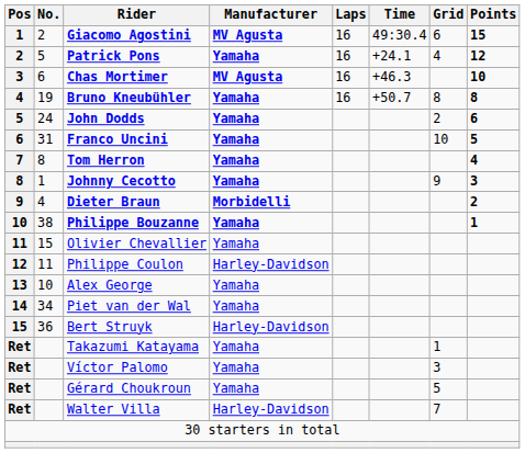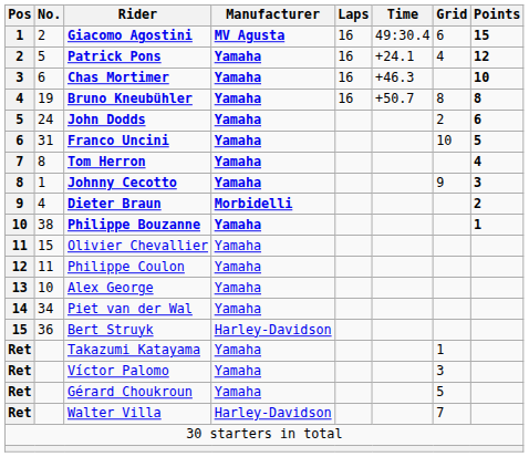Chas Mortimer | Manufacturer: MV Agusta -> Yamaha
Philippe Coulon | Manufacturer: Harley-Davidson -> Yamaha
